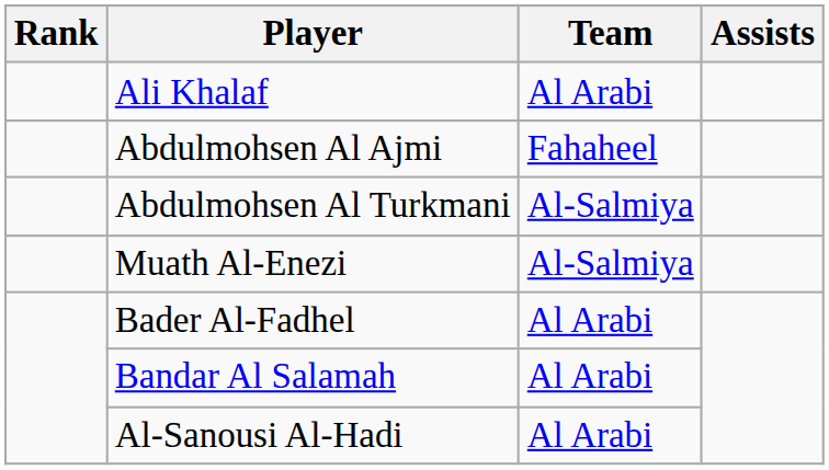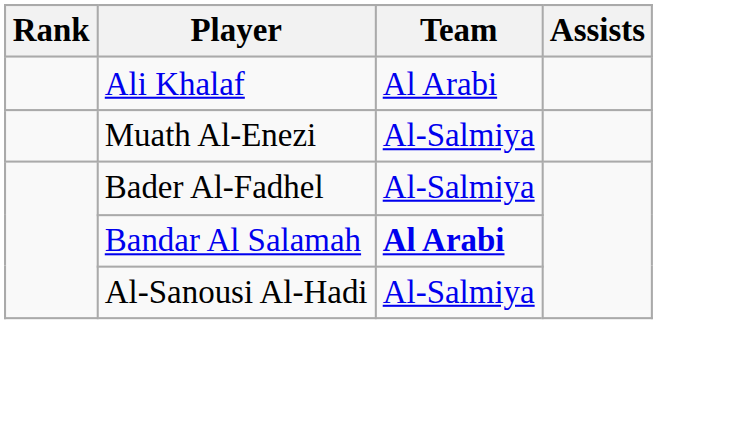- row: Abdulmohsen Al Ajmi | Fahaheel
- row: Abdulmohsen Al Turkmani | Al-Salmiya
Bader Al-Fadhel | Team: Al Arabi -> Al-Salmiya
Bandar Al Salamah | Team: normal -> bold
Al-Sanousi Al-Hadi | Team: Al Arabi -> Al-Salmiya
